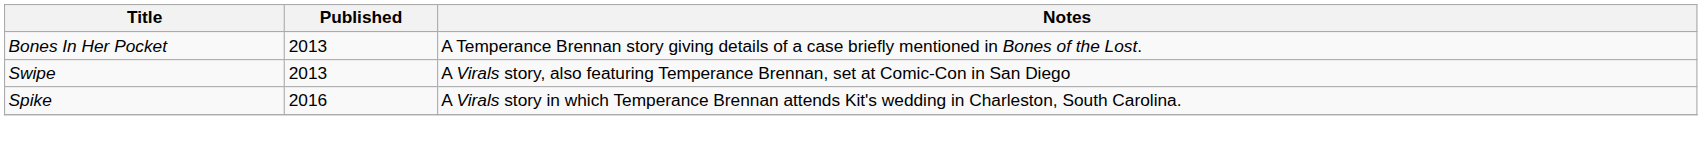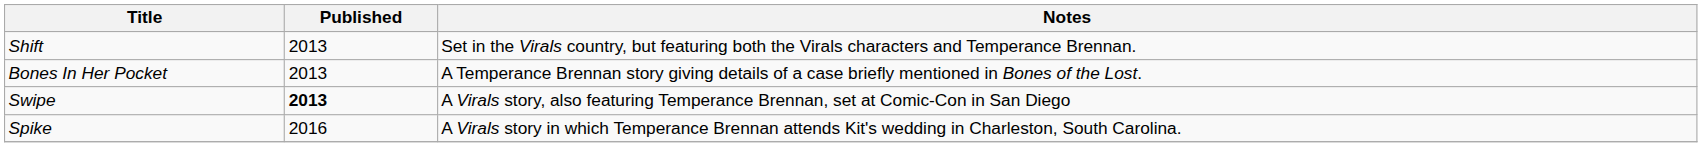+ row: Shift | 2013 | Set in the Virals country, but featuring both the Virals characters and Temperance Brennan.
Swipe | Published: normal -> bold
